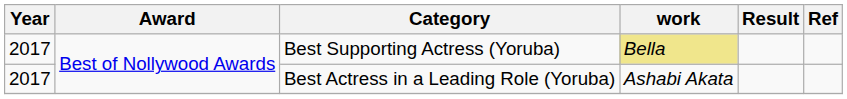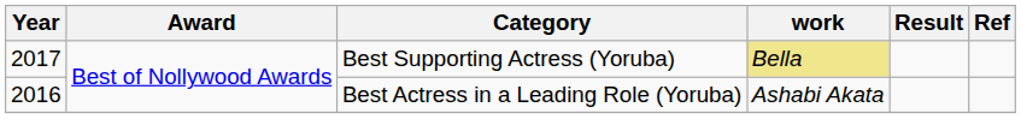Best Actress in a Leading Role (Yoruba) | Year: 2017 -> 2016
